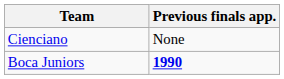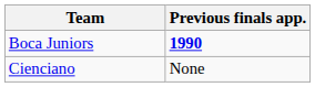rows swapped: Boca Juniors <-> Cienciano
